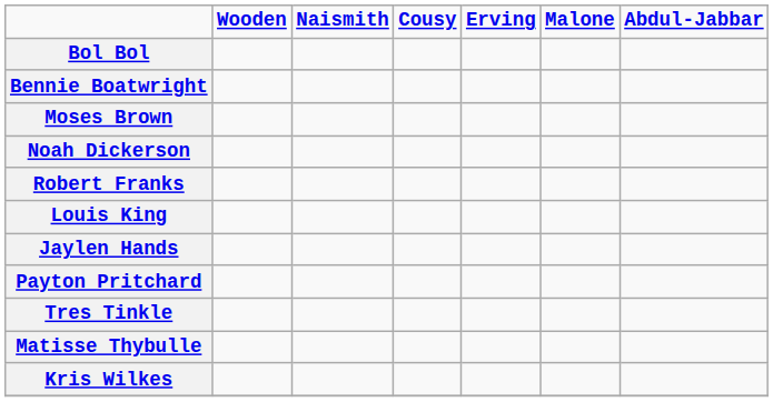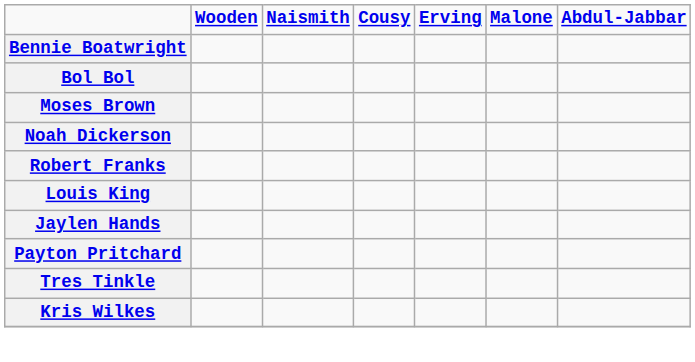rows swapped: Bennie Boatwright <-> Bol Bol
- row: Matisse Thybulle
